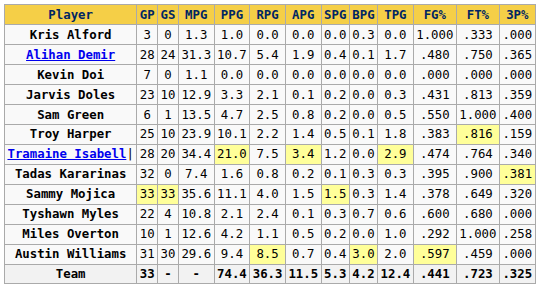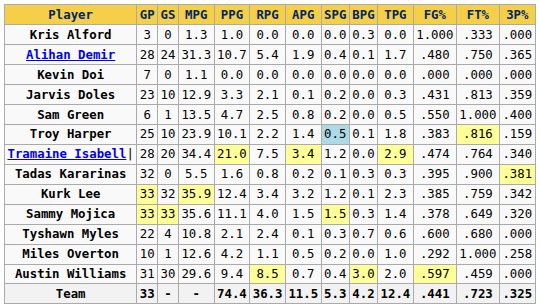Troy Harper | SPG: no background -> lightblue background
Tadas Kararinas | MPG: 7.4 -> 5.5
+ row: Kurk Lee | 33 | 32 | 35.9 | 12.4 | 3.4 | 3.2 | 1.2 | 0.1 | 2.3 | .385 | .759 | .342
